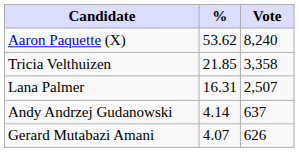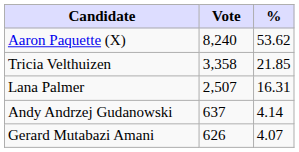columns swapped: Vote <-> %
